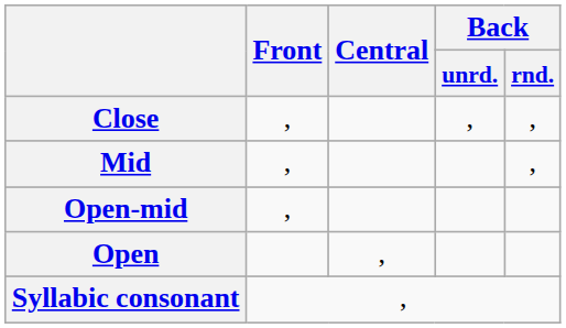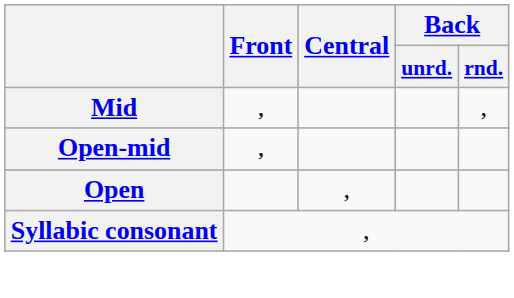- row: Close | , | , | ,
